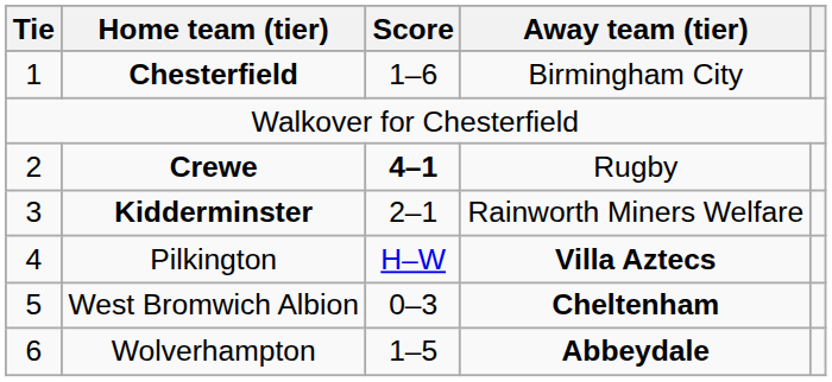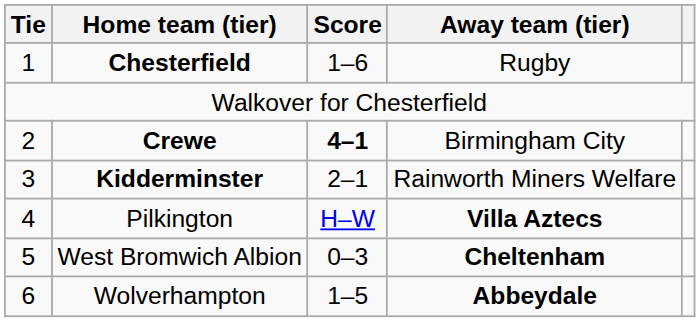Chesterfield | Away team (tier): Birmingham City -> Rugby
Crewe | Away team (tier): Rugby -> Birmingham City
